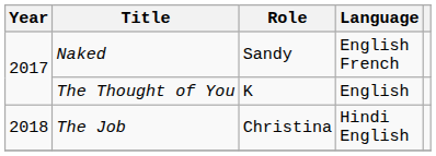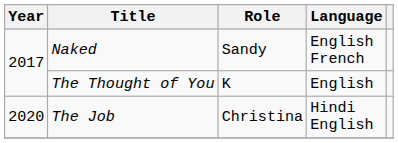The Job | Year: 2018 -> 2020
